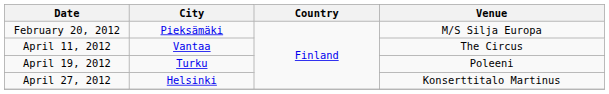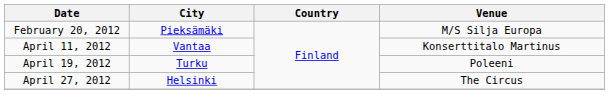April 11, 2012 | Venue: The Circus -> Konserttitalo Martinus
April 27, 2012 | Venue: Konserttitalo Martinus -> The Circus
